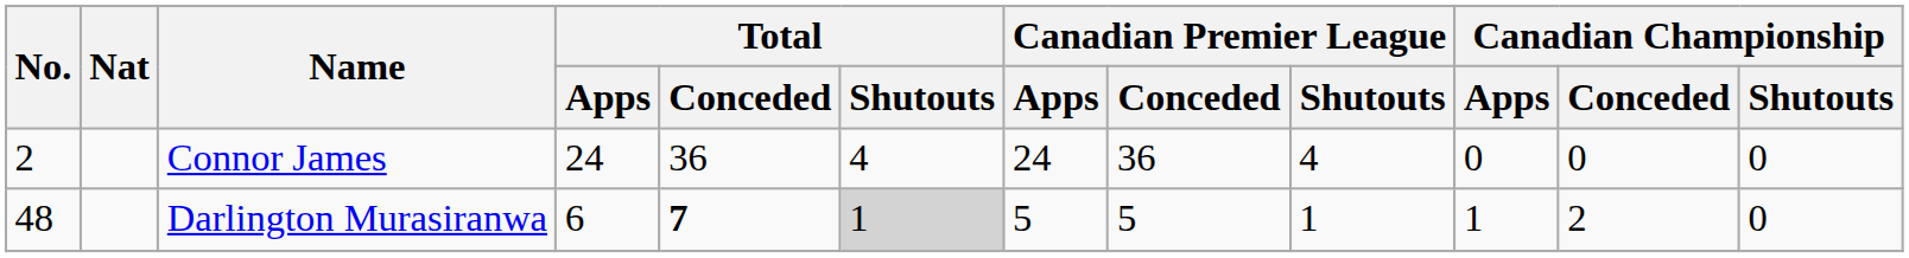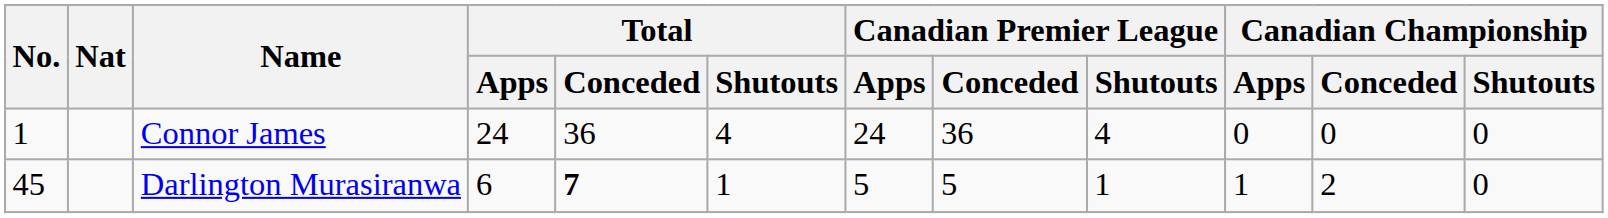Connor James | No.: 2 -> 1
Darlington Murasiranwa | No.: 48 -> 45
Darlington Murasiranwa | Total / Shutouts: lightgrey background -> no background
